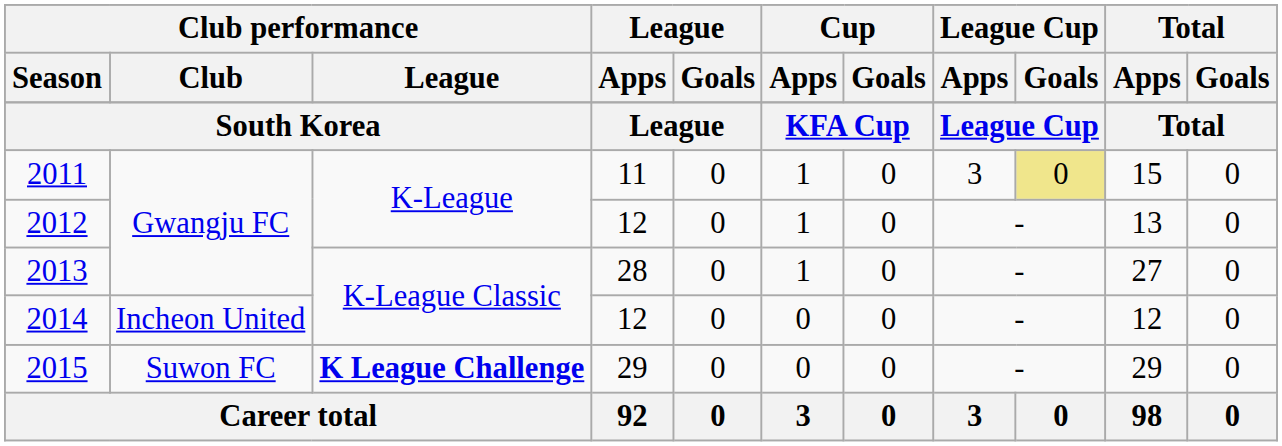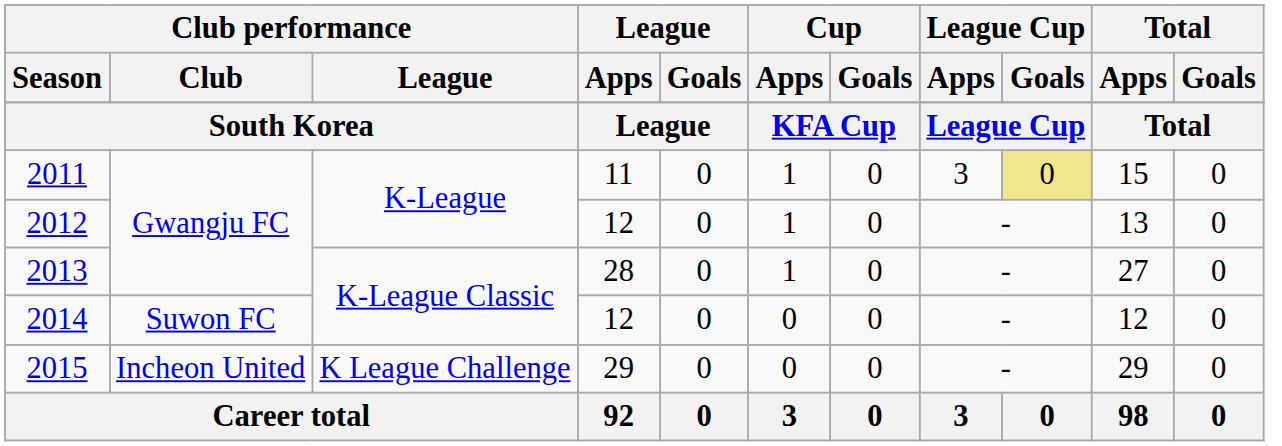2014 | Club performance / Club: Incheon United -> Suwon FC
2015 | Club performance / Club: Suwon FC -> Incheon United
2015 | Club performance / League: bold -> normal
